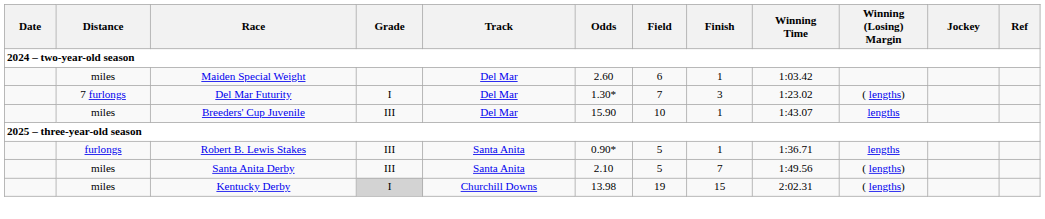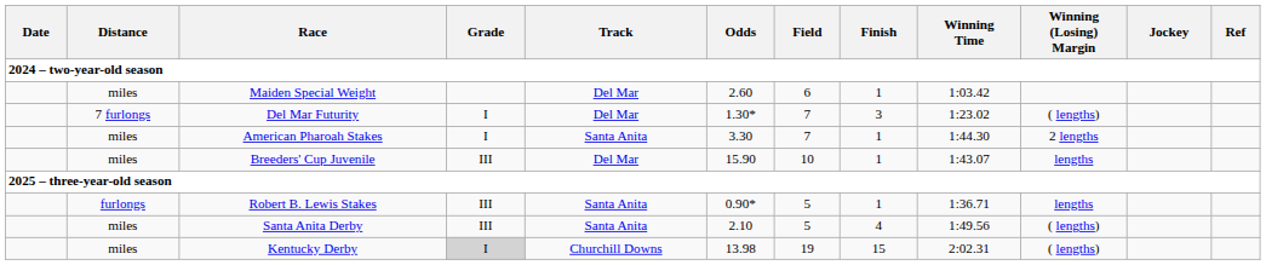+ row: miles | American Pharoah Stakes | I | Santa Anita | 3.30 | 7 | 1 | 1:44.30 | 2 lengths
Santa Anita Derby | Finish: 7 -> 4
